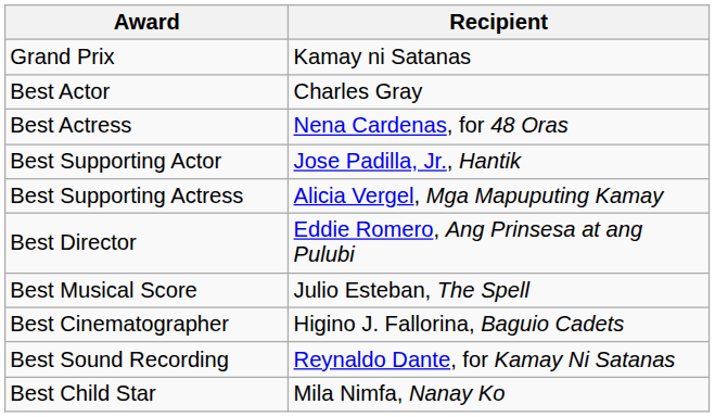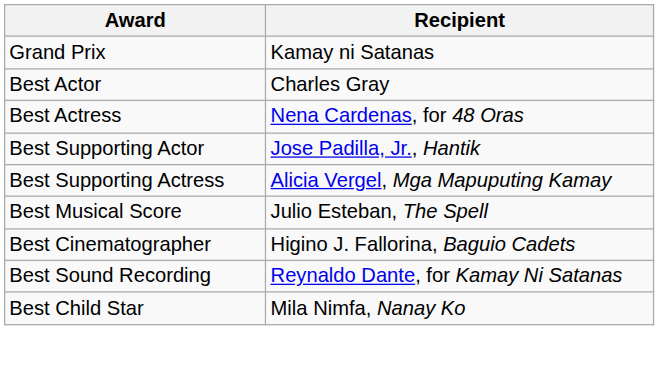- row: Best Director | Eddie Romero, Ang Prinsesa at ang Pulubi
